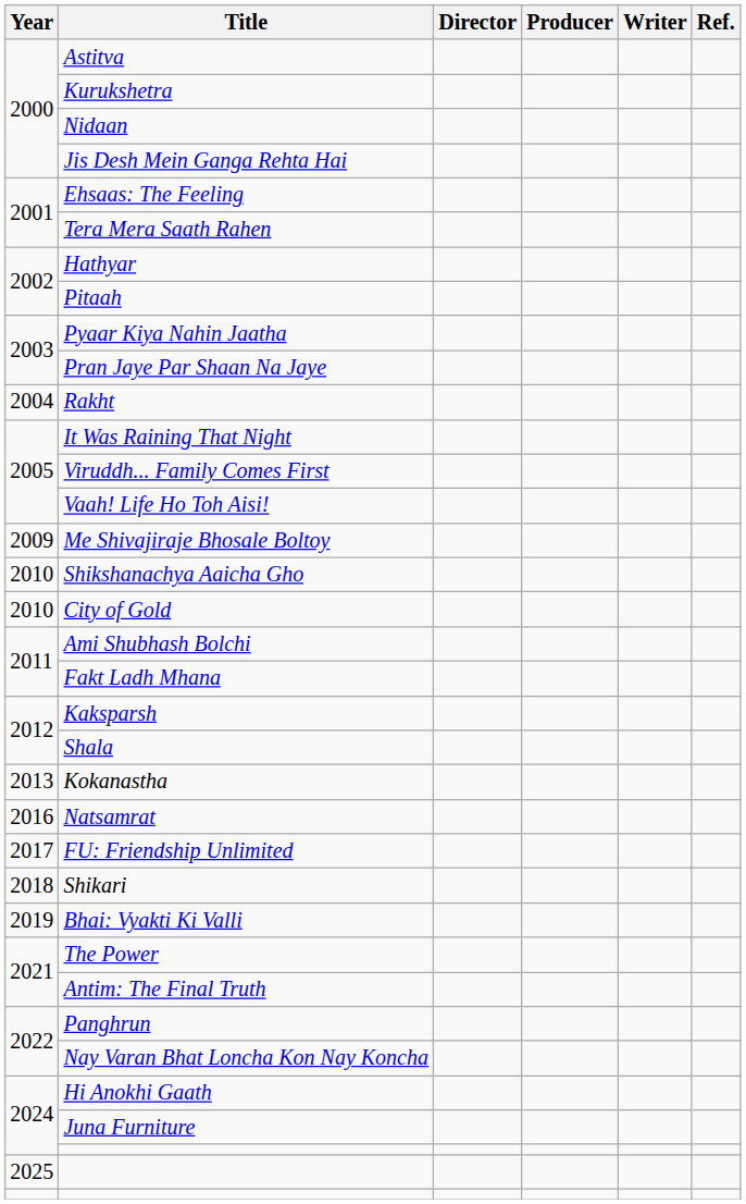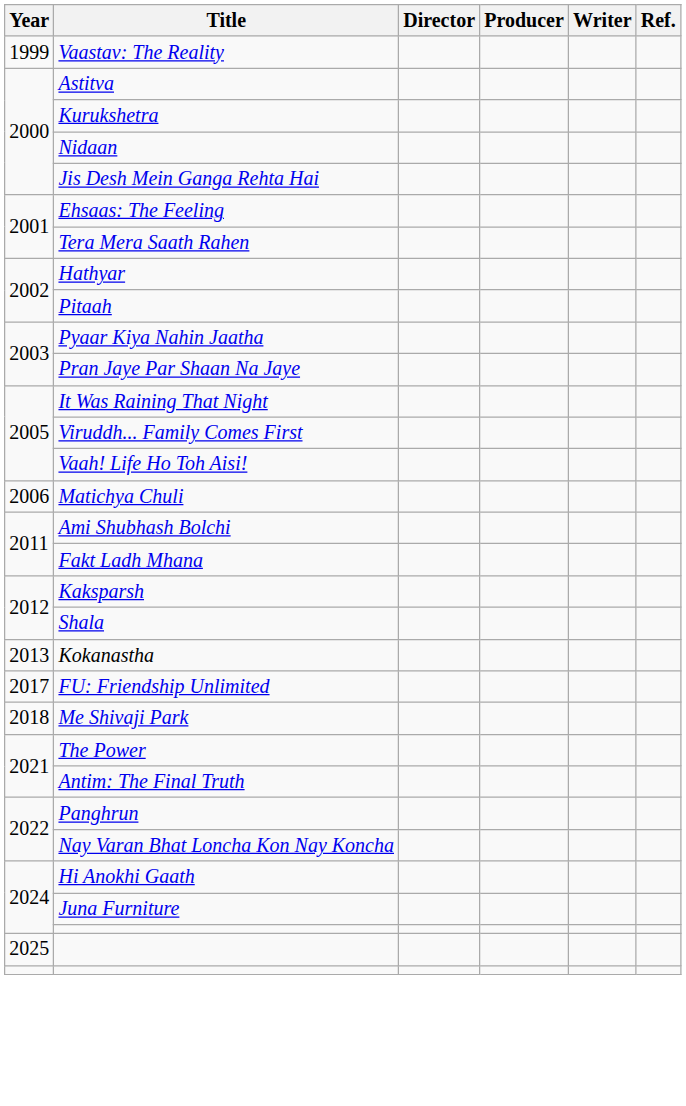+ row: 1999 | Vaastav: The Reality
- row: 2004 | Rakht
+ row: 2006 | Matichya Chuli
- row: 2009 | Me Shivajiraje Bhosale Boltoy
- row: 2010 | Shikshanachya Aaicha Gho
- row: 2010 | City of Gold
- row: 2016 | Natsamrat
+ row: 2018 | Me Shivaji Park
- row: 2018 | Shikari
- row: 2019 | Bhai: Vyakti Ki Valli
